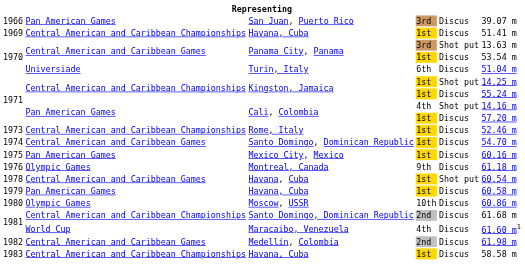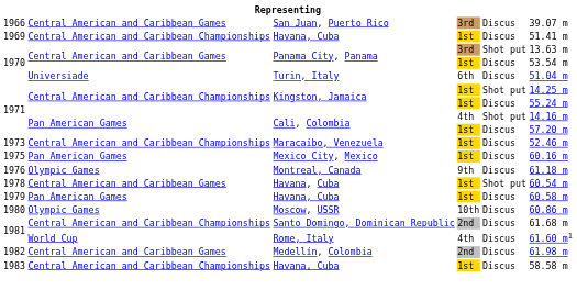1966 | column 2: Pan American Games -> Central American and Caribbean Games
1973 | column 3: Rome, Italy -> Maracaibo, Venezuela
- row: 1974 | Central American and Caribbean Games | Santo Domingo, Dominican Republic | 1st | Discus | 54.70 m
1981 / 4th | column 3: Maracaibo, Venezuela -> Rome, Italy
